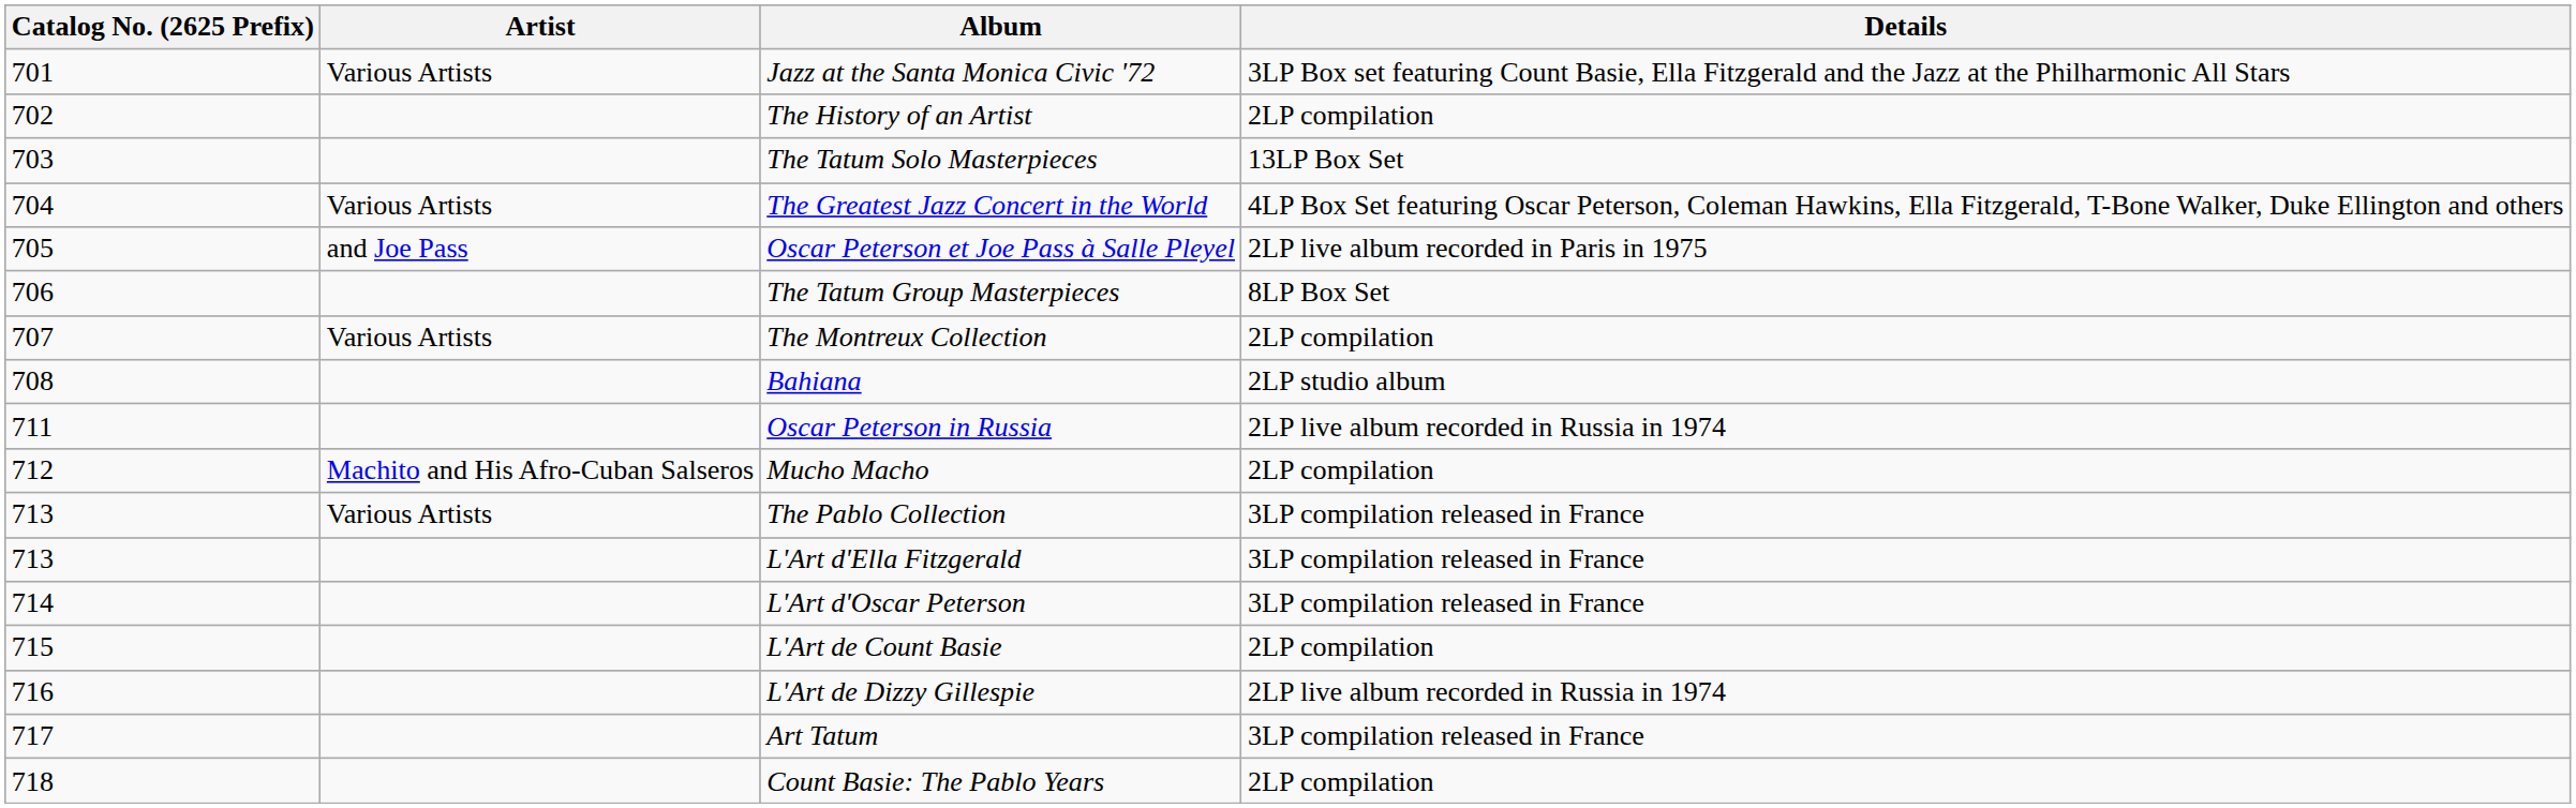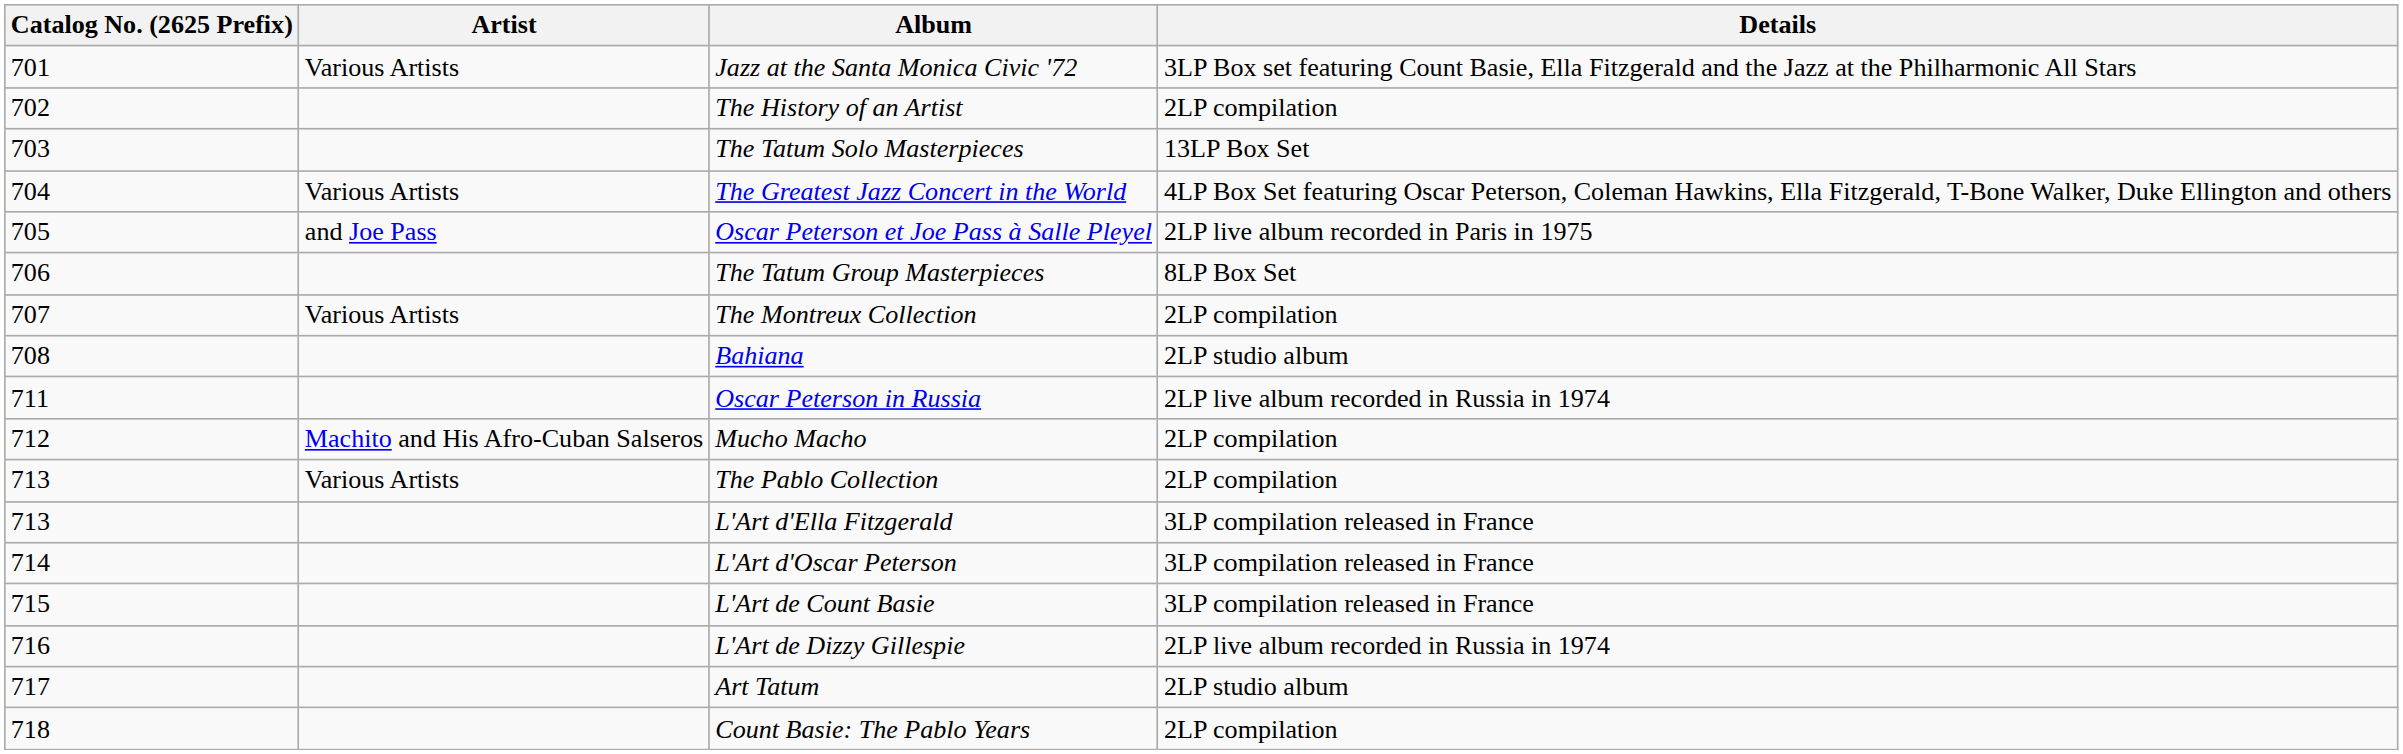The Pablo Collection | Details: 3LP compilation released in France -> 2LP compilation
L'Art de Count Basie | Details: 2LP compilation -> 3LP compilation released in France
Art Tatum | Details: 3LP compilation released in France -> 2LP studio album
